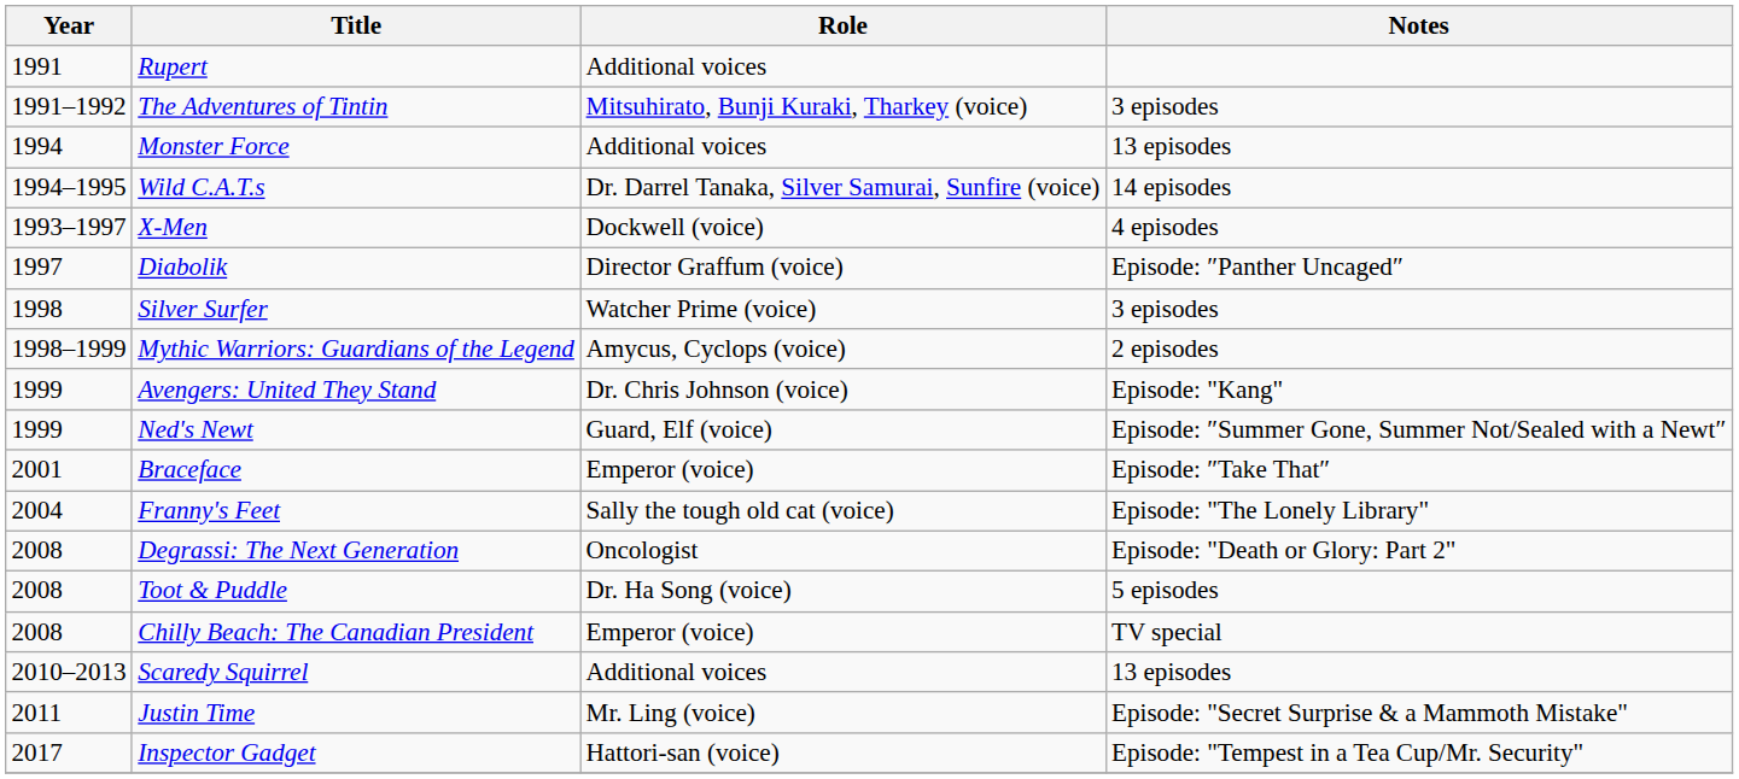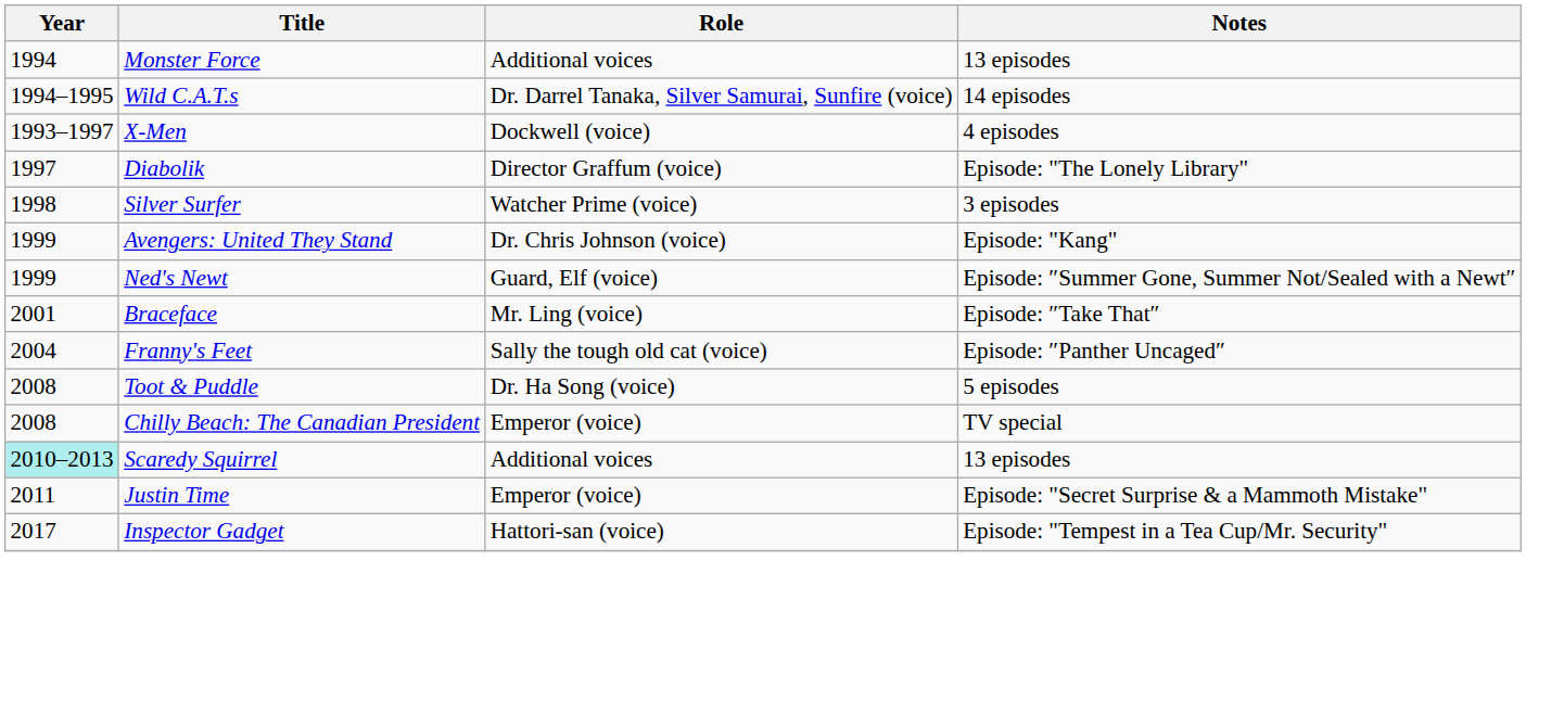- row: 1991 | Rupert | Additional voices
- row: 1991–1992 | The Adventures of Tintin | Mitsuhirato, Bunji Kuraki, Tharkey (voice) | 3 episodes
Diabolik | Notes: Episode: ″Panther Uncaged″ -> Episode: "The Lonely Library"
- row: 1998–1999 | Mythic Warriors: Guardians of the Legend | Amycus, Cyclops (voice) | 2 episodes
Braceface | Role: Emperor (voice) -> Mr. Ling (voice)
Franny's Feet | Notes: Episode: "The Lonely Library" -> Episode: ″Panther Uncaged″
- row: 2008 | Degrassi: The Next Generation | Oncologist | Episode: "Death or Glory: Part 2"
Scaredy Squirrel | Year: no background -> paleturquoise background
Justin Time | Role: Mr. Ling (voice) -> Emperor (voice)
